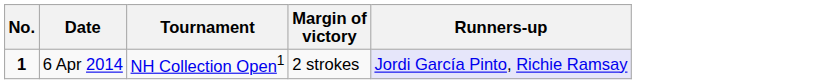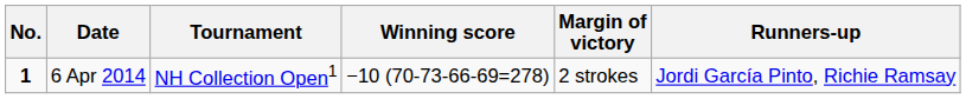+ column: Winning score | −10 (70-73-66-69=278)
6 Apr 2014 | Runners-up: lavender background -> no background
